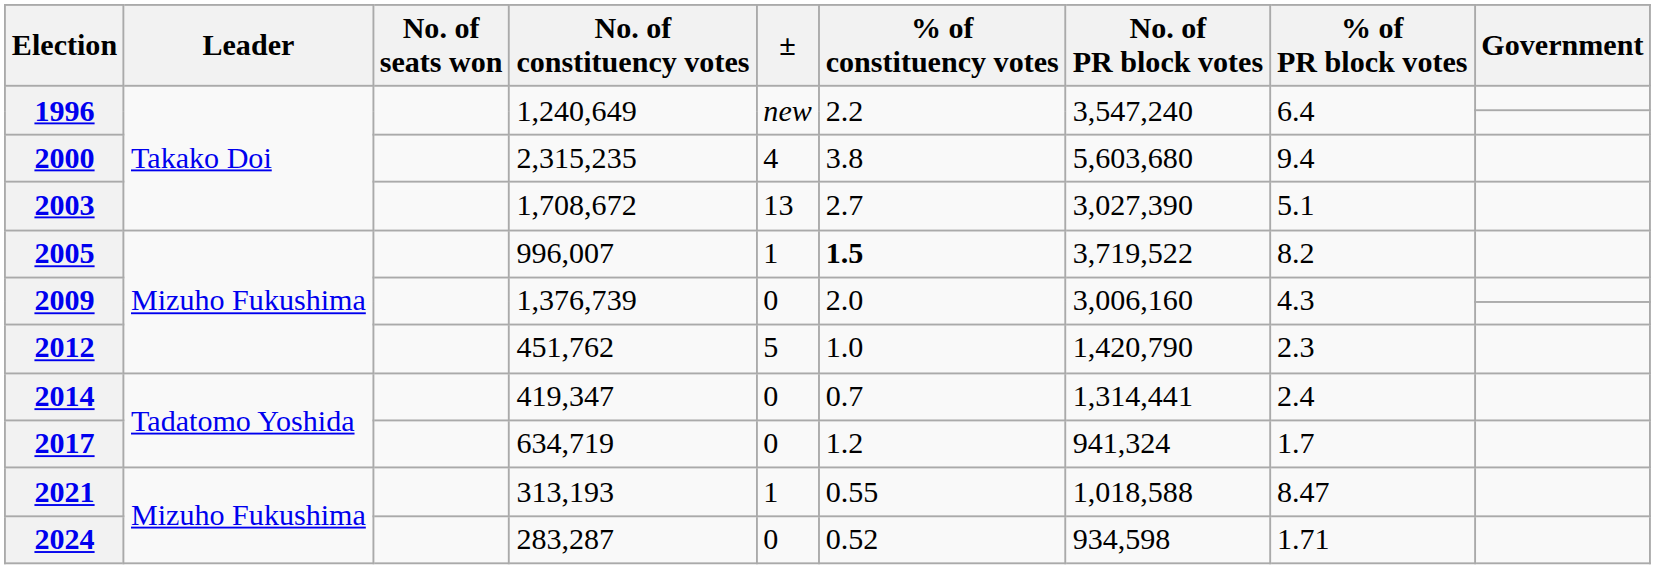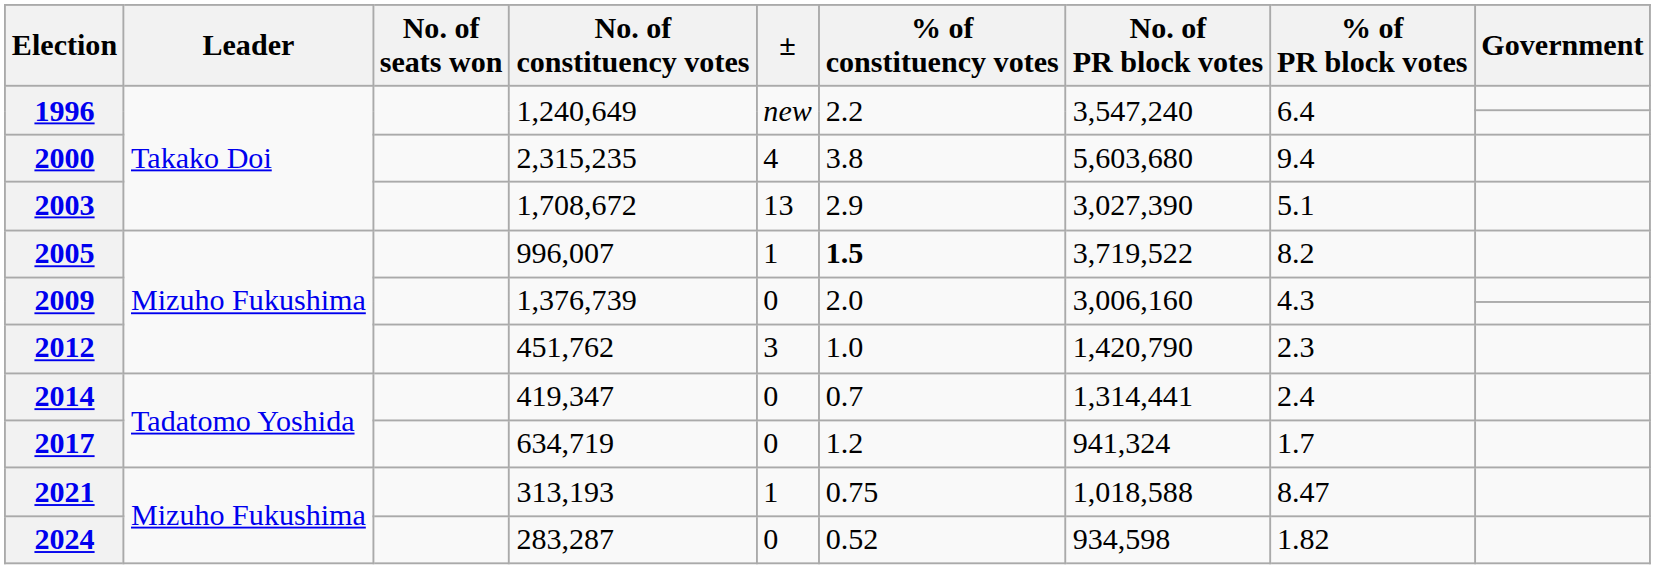2003 | % of constituency votes: 2.7 -> 2.9
2012 | ±: 5 -> 3
2021 | % of constituency votes: 0.55 -> 0.75
2024 | % of PR block votes: 1.71 -> 1.82
